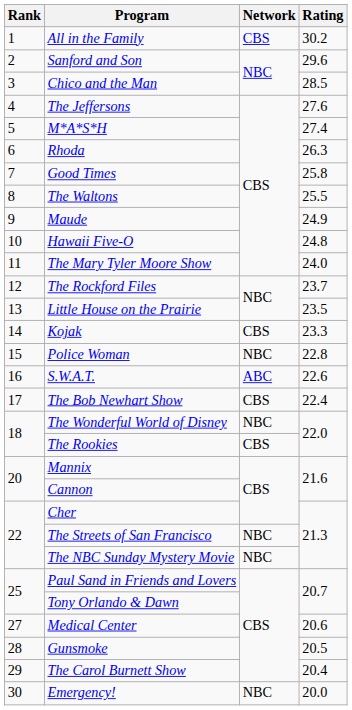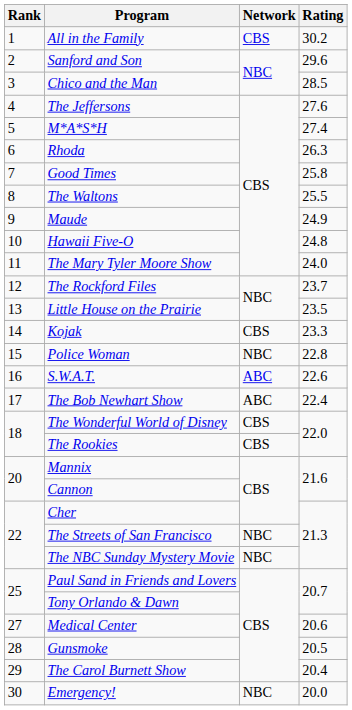The Bob Newhart Show | Network: CBS -> ABC
The Wonderful World of Disney | Network: NBC -> CBS
